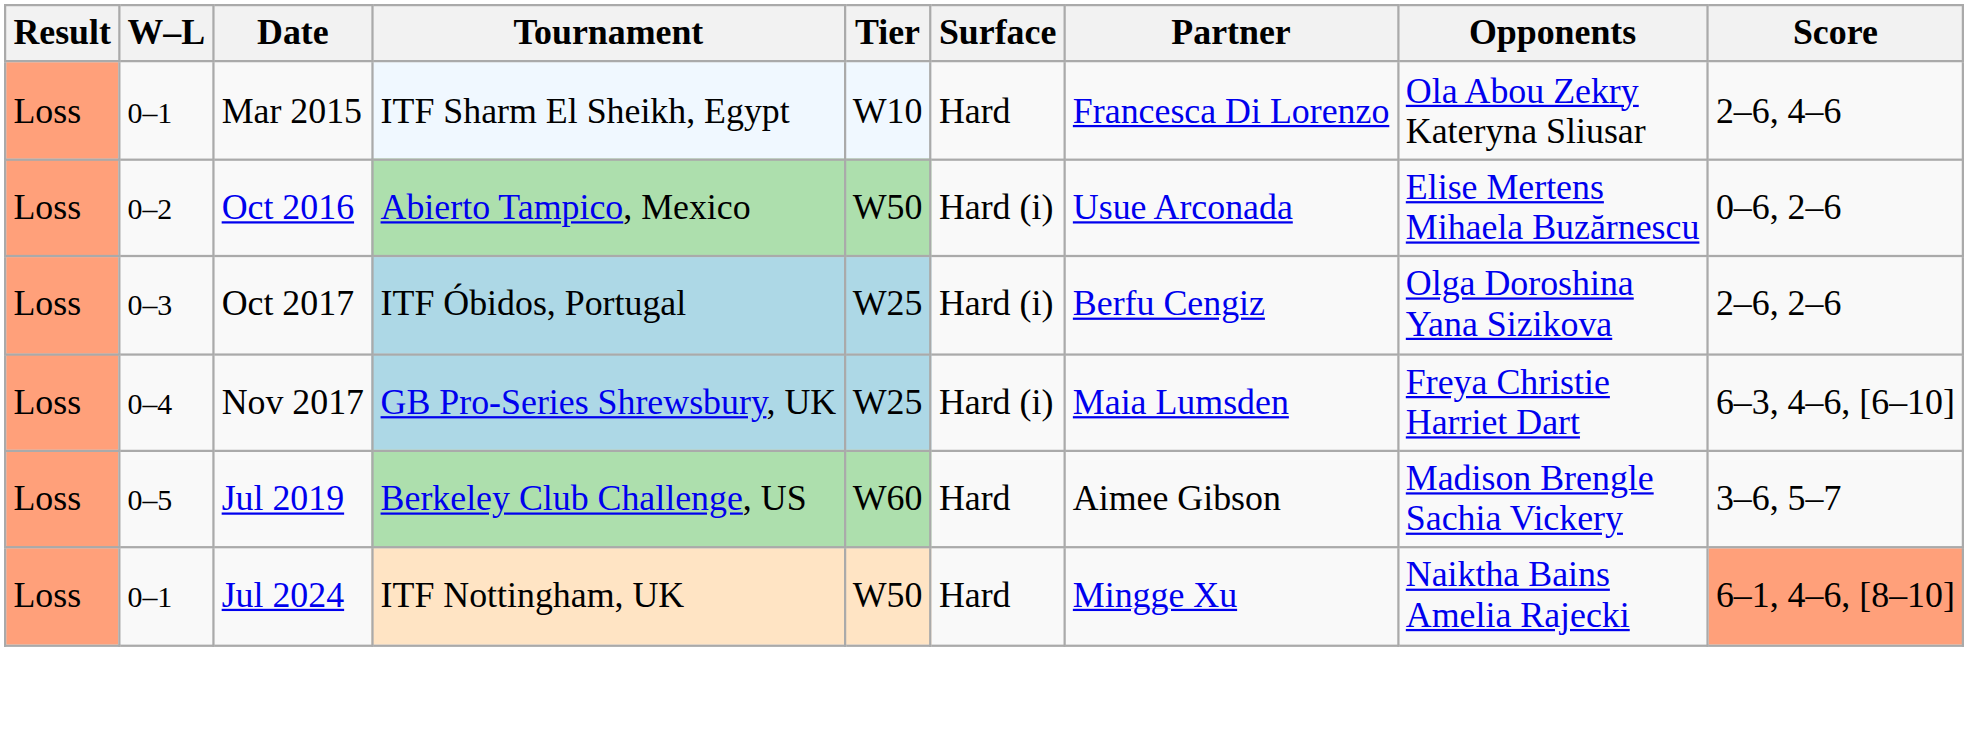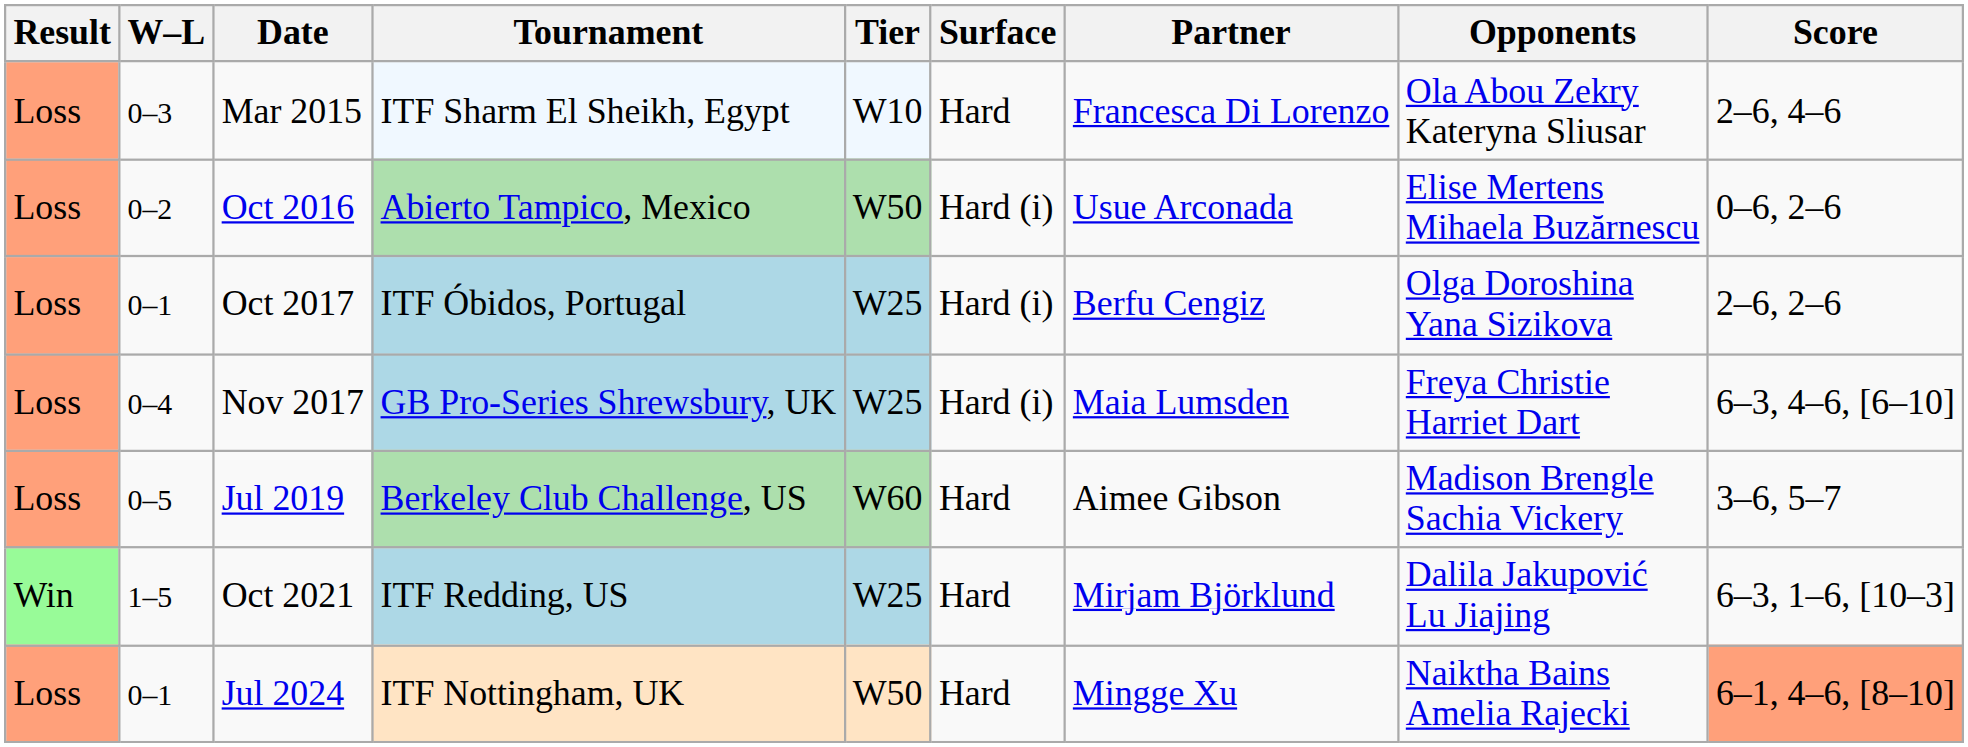Mar 2015 | W–L: 0–1 -> 0–3
Oct 2017 | W–L: 0–3 -> 0–1
+ row: Win | 1–5 | Oct 2021 | ITF Redding, US | W25 | Hard | Mirjam Björklund | Dalila Jakupović Lu Jiajing | 6–3, 1–6, [10–3]
